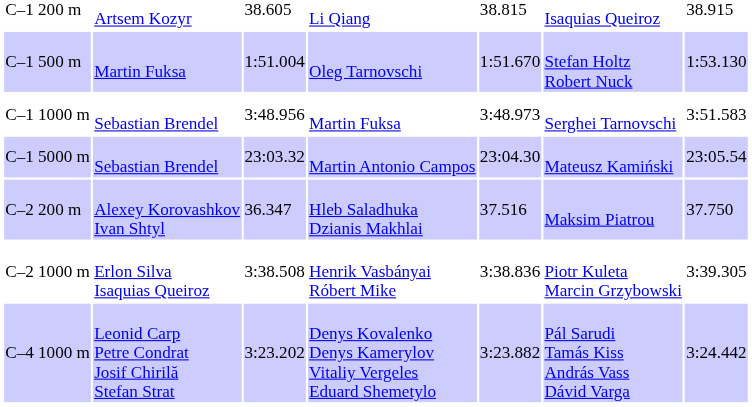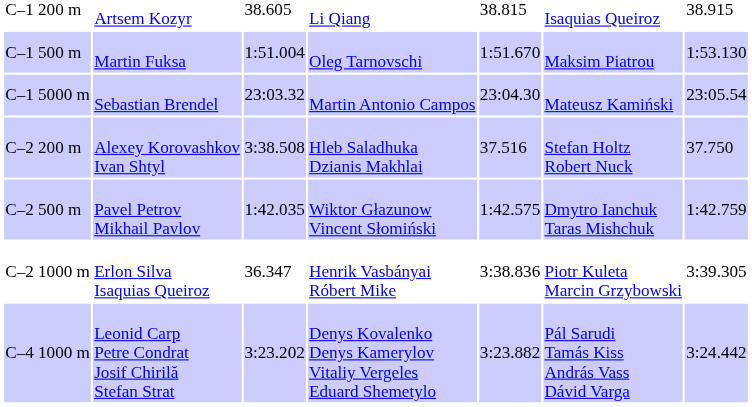C–1 500 m | column 6: Stefan Holtz Robert Nuck -> Maksim Piatrou
- row: C–1 1000 m | Sebastian Brendel | 3:48.956 | Martin Fuksa | 3:48.973 | Serghei Tarnovschi | 3:51.583
C–2 200 m | column 3: 36.347 -> 3:38.508
C–2 200 m | column 6: Maksim Piatrou -> Stefan Holtz Robert Nuck
+ row: C–2 500 m | Pavel Petrov Mikhail Pavlov | 1:42.035 | Wiktor Głazunow Vincent Słomiński | 1:42.575 | Dmytro Ianchuk Taras Mishchuk | 1:42.759
C–2 1000 m | column 3: 3:38.508 -> 36.347
